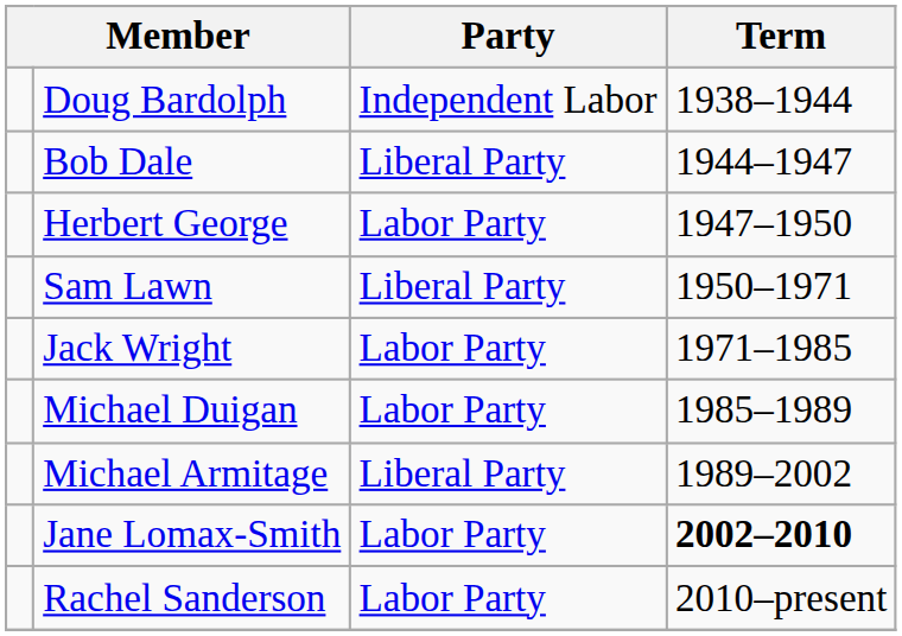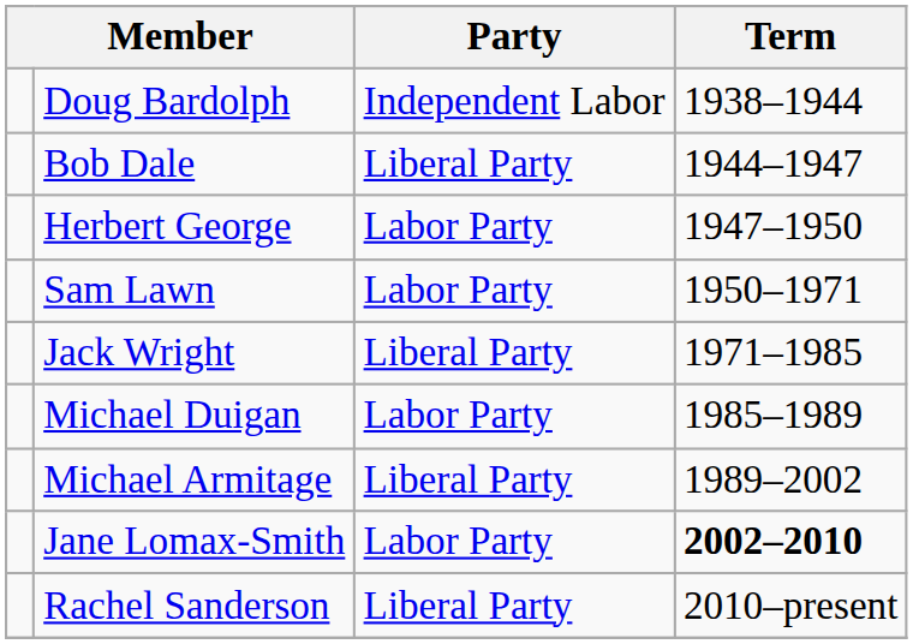Sam Lawn | Party: Liberal Party -> Labor Party
Jack Wright | Party: Labor Party -> Liberal Party
Rachel Sanderson | Party: Labor Party -> Liberal Party
